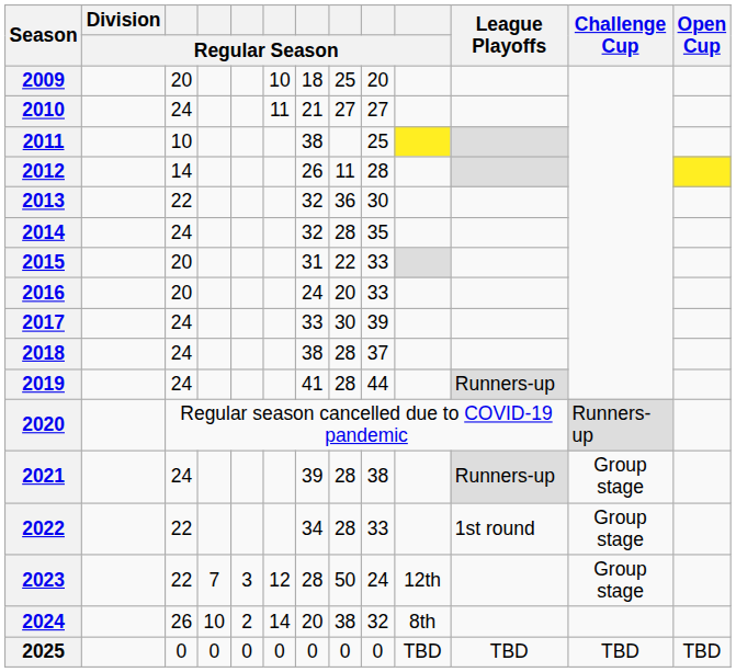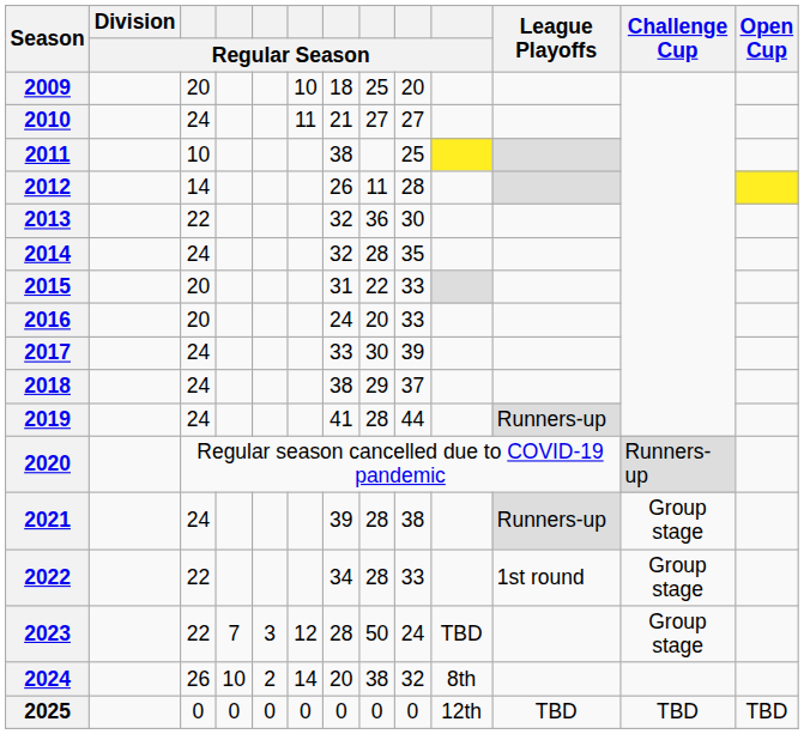2018 | column 8: 28 -> 29
2023 | column 10: 12th -> TBD
2025 | column 10: TBD -> 12th
